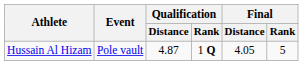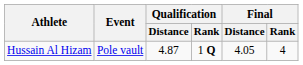Hussain Al Hizam | Final / Rank: 5 -> 4
